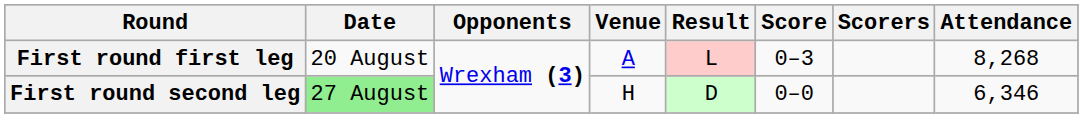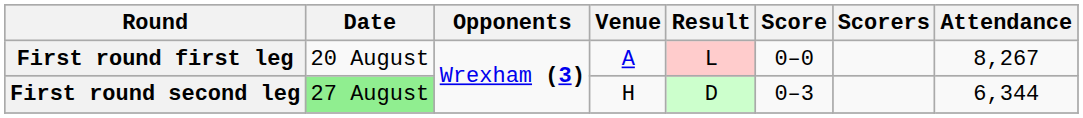First round first leg | Score: 0–3 -> 0–0
First round first leg | Attendance: 8,268 -> 8,267
First round second leg | Score: 0–0 -> 0–3
First round second leg | Attendance: 6,346 -> 6,344
